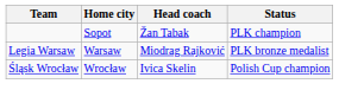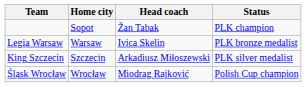Legia Warsaw | Head coach: Miodrag Rajković -> Ivica Skelin
+ row: King Szczecin | Szczecin | Arkadiusz Miłoszewski | PLK silver medalist
Śląsk Wrocław | Head coach: Ivica Skelin -> Miodrag Rajković
